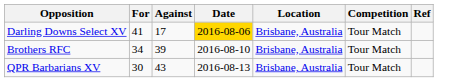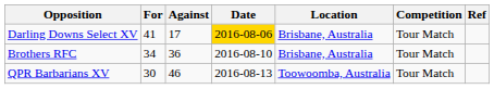Brothers RFC | Against: 39 -> 36
QPR Barbarians XV | Against: 43 -> 46
QPR Barbarians XV | Location: Brisbane, Australia -> Toowoomba, Australia
